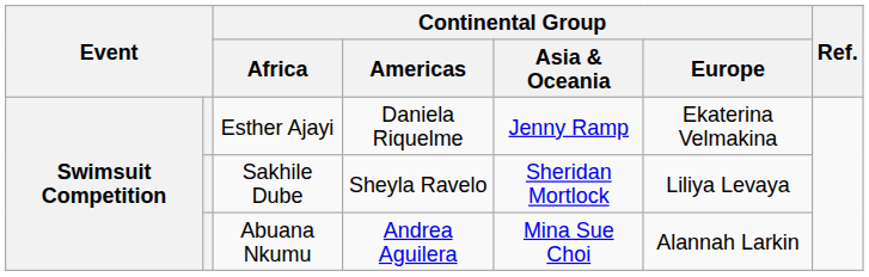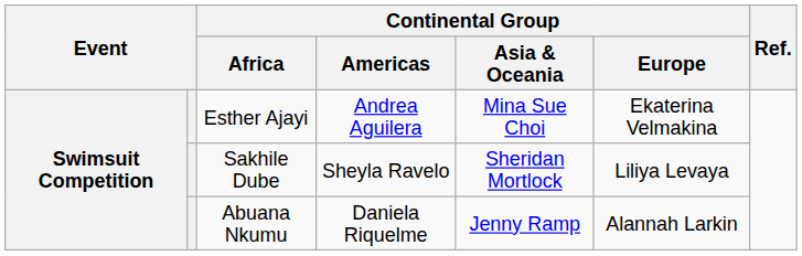Esther Ajayi | Continental Group / Americas: Daniela Riquelme -> Andrea Aguilera
Esther Ajayi | Continental Group / Asia & Oceania: Jenny Ramp -> Mina Sue Choi
Abuana Nkumu | Continental Group / Americas: Andrea Aguilera -> Daniela Riquelme
Abuana Nkumu | Continental Group / Asia & Oceania: Mina Sue Choi -> Jenny Ramp
